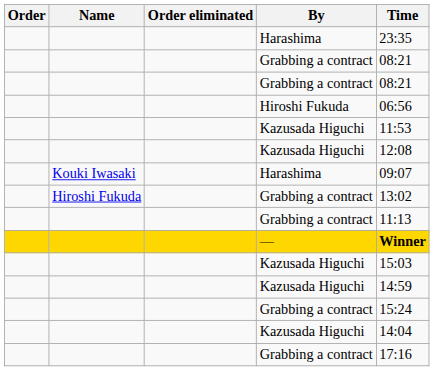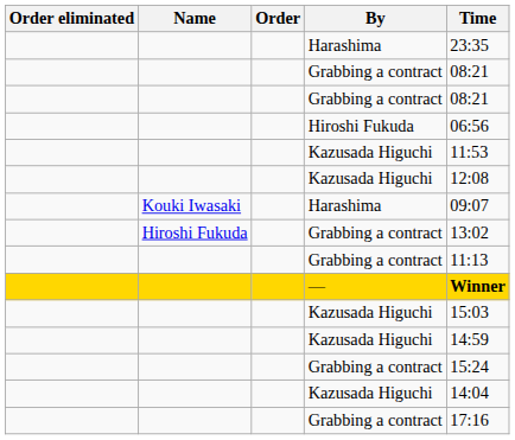columns swapped: Order <-> Order eliminated
